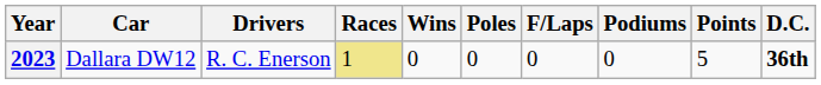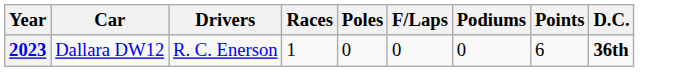- column: Wins | 0
2023 | Races: khaki background -> no background
2023 | Points: 5 -> 6
